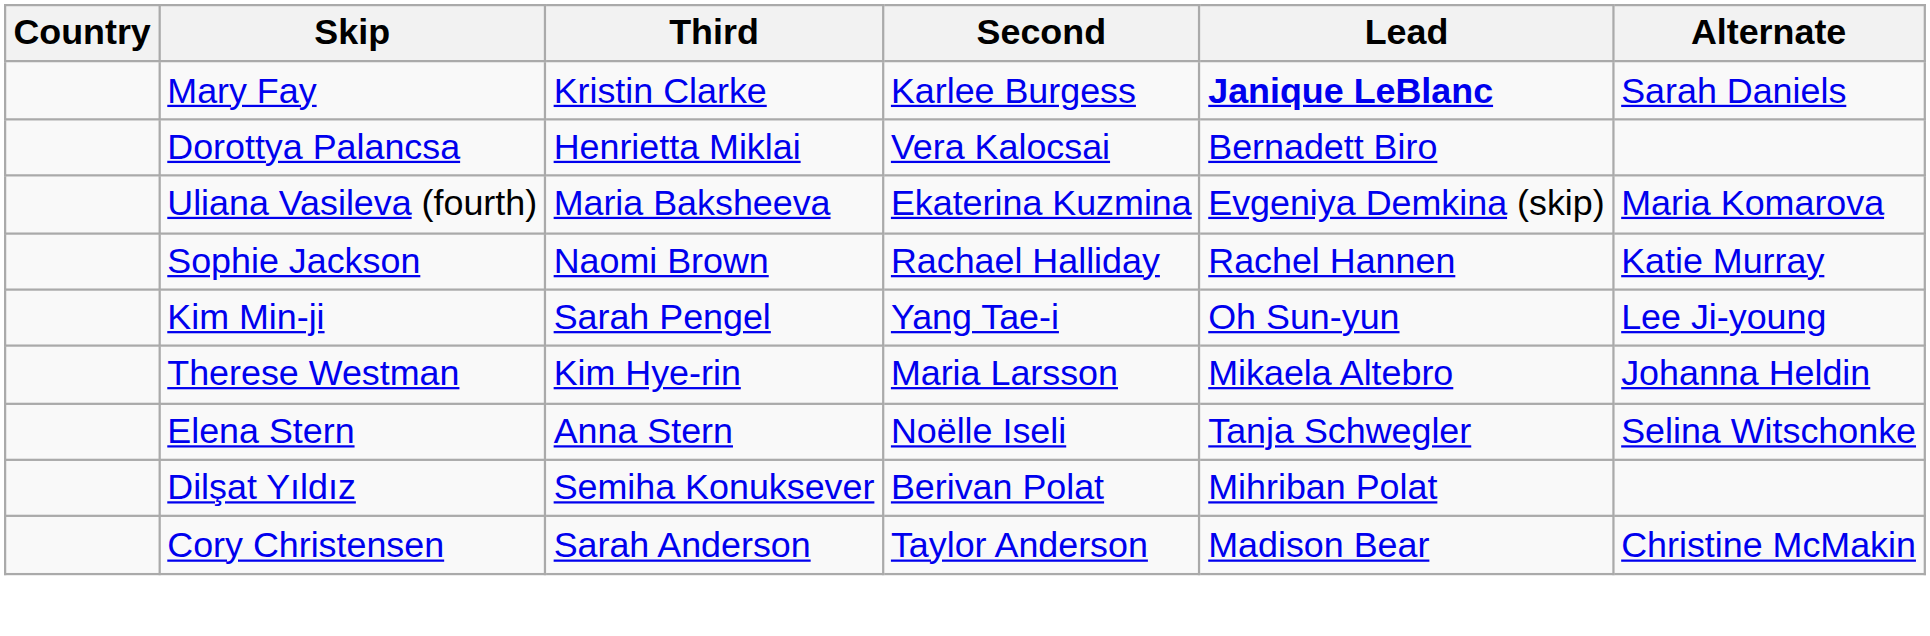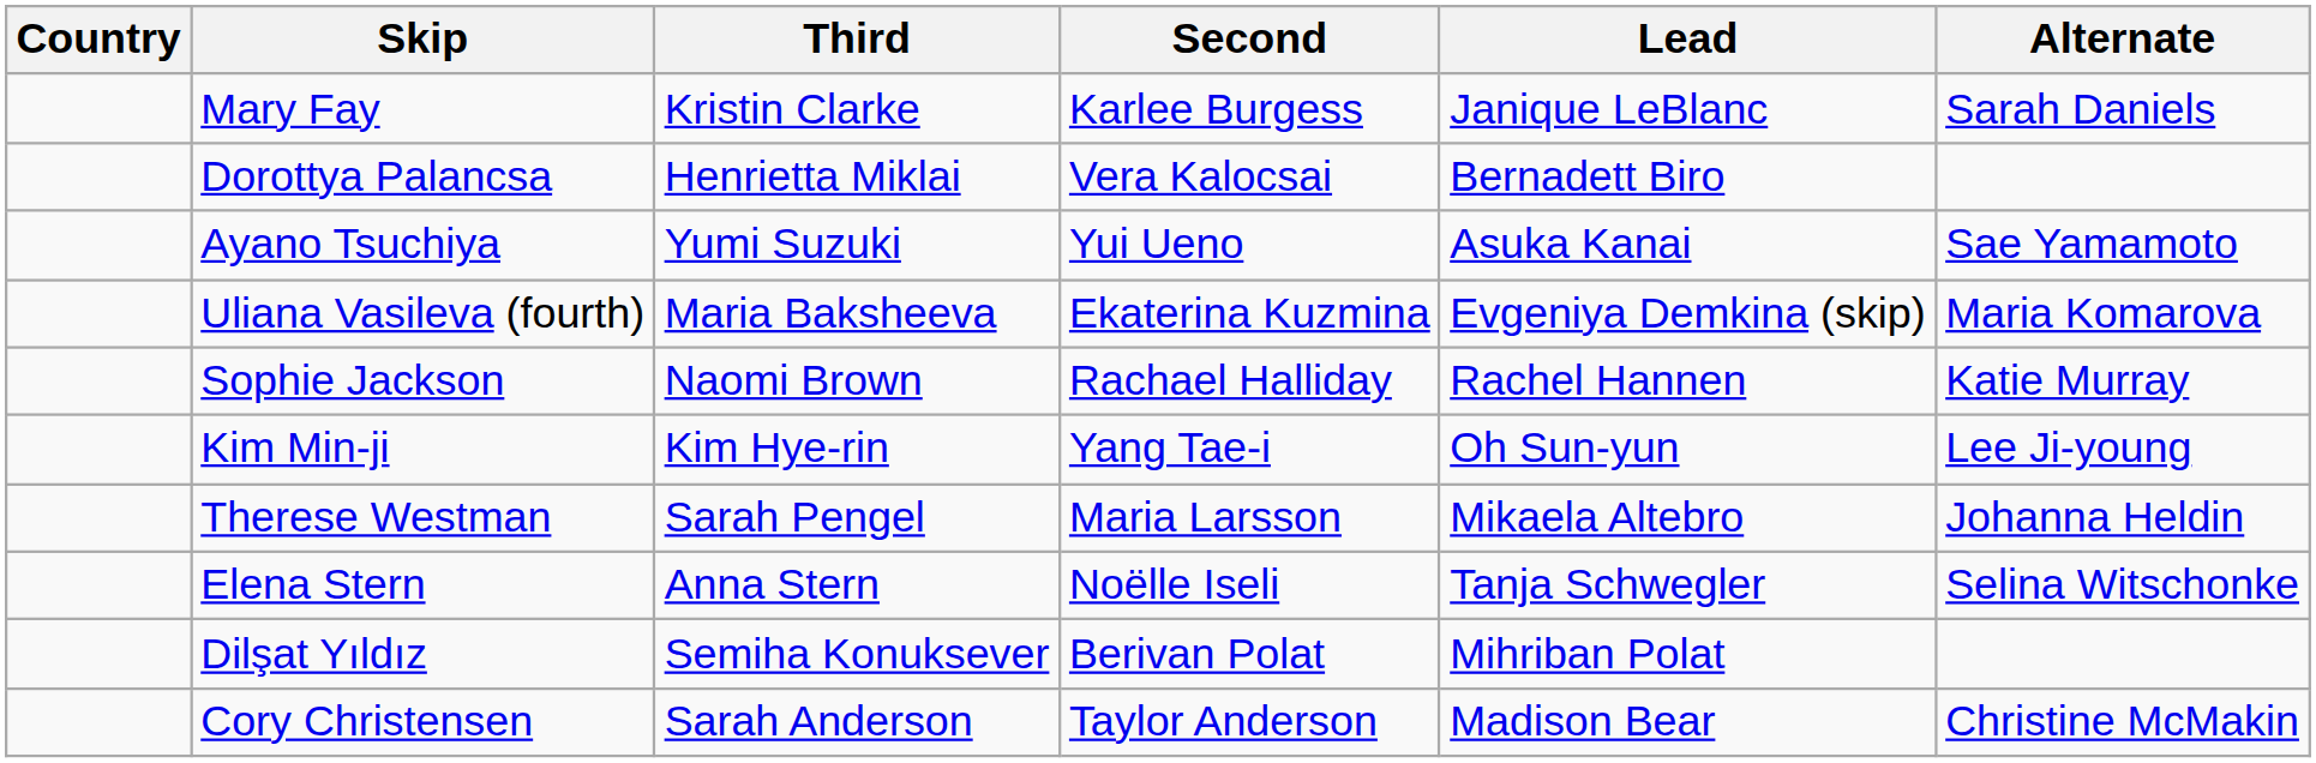Mary Fay | Lead: bold -> normal
+ row: Ayano Tsuchiya | Yumi Suzuki | Yui Ueno | Asuka Kanai | Sae Yamamoto
Kim Min-ji | Third: Sarah Pengel -> Kim Hye-rin
Therese Westman | Third: Kim Hye-rin -> Sarah Pengel
